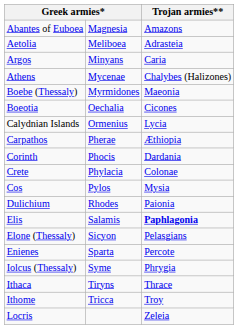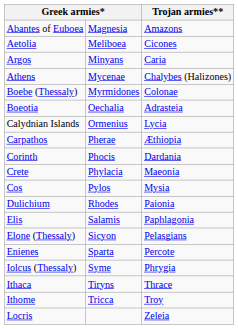Aetolia | Trojan armies**: Adrasteia -> Cicones
Boebe (Thessaly) | Trojan armies**: Maeonia -> Colonae
Boeotia | Trojan armies**: Cicones -> Adrasteia
Crete | Trojan armies**: Colonae -> Maeonia
Elis | Trojan armies**: bold -> normal
